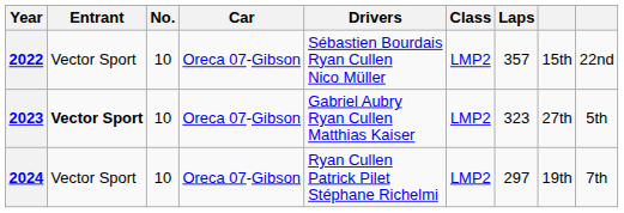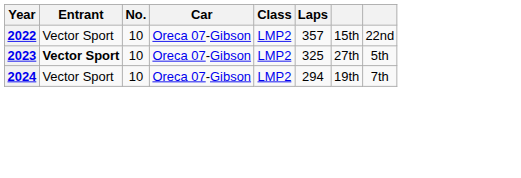- column: Drivers | Sébastien Bourdais Ryan Cullen Nico Müller | Gabriel Aubry Ryan Cullen Matthias Kaiser | Ryan Cullen Patrick Pilet Stéphane Richelmi
2023 | Laps: 323 -> 325
2024 | Laps: 297 -> 294
